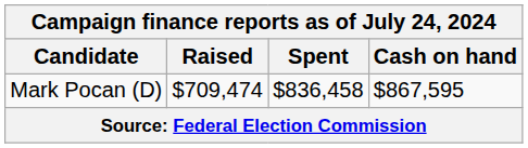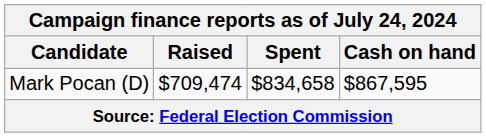Mark Pocan (D) | Spent: $836,458 -> $834,658
